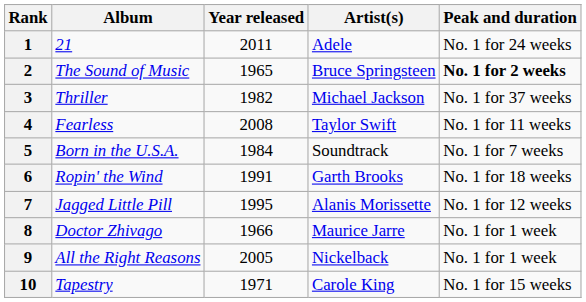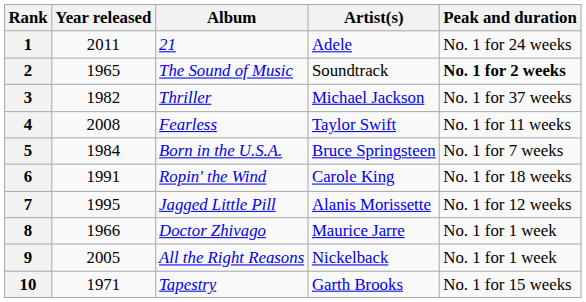columns swapped: Album <-> Year released
2 | Artist(s): Bruce Springsteen -> Soundtrack
5 | Artist(s): Soundtrack -> Bruce Springsteen
6 | Artist(s): Garth Brooks -> Carole King
10 | Artist(s): Carole King -> Garth Brooks
